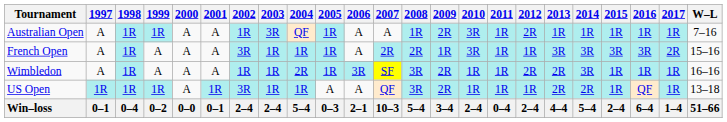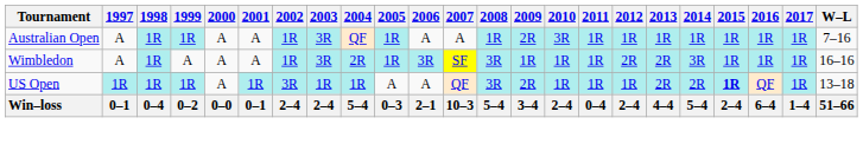Australian Open | 2012: 2R -> 1R
- row: French Open | A | 1R | A | A | A | 3R | 1R | 1R | 1R | A | 2R | 2R | 1R | 3R | 1R | 1R | 3R | 3R | 3R | 3R | 2R | 15–16
Wimbledon | 2003: 1R -> 3R
Wimbledon | 2009: 2R -> 1R
US Open | 2015: normal -> bold
